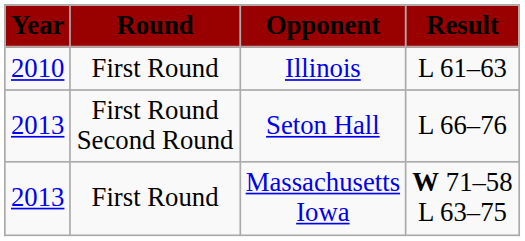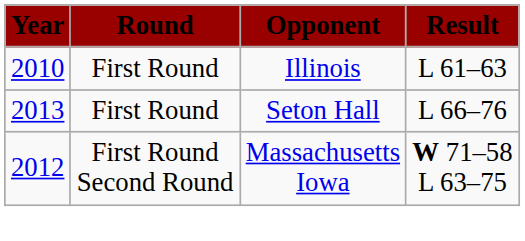Seton Hall | Round: First Round Second Round -> First Round
Massachusetts Iowa | Year: 2013 -> 2012
Massachusetts Iowa | Round: First Round -> First Round Second Round
